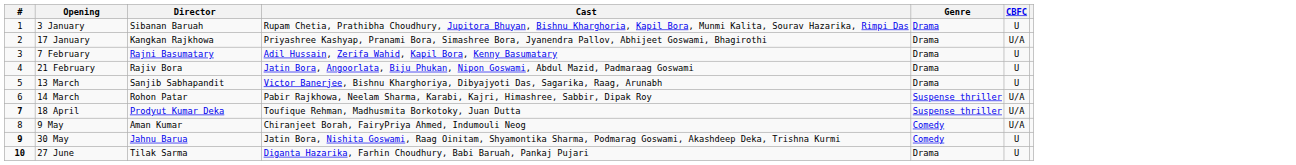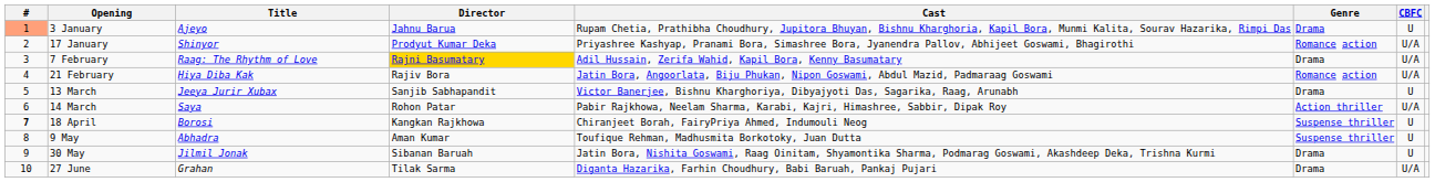+ column: Title | Ajeyo | Shinyor | Raag: The Rhythm of Love | Hiya Diba Kak | Jeeya Jurir Xubax | Saya | Borosi | Abhadra | Jilmil Jonak | Grahan
3 January | #: no background -> lightsalmon background
3 January | Director: Sibanan Baruah -> Jahnu Barua
17 January | Director: Kangkan Rajkhowa -> Prodyut Kumar Deka
17 January | Genre: Drama -> Romance action
7 February | Director: no background -> gold background
7 February | CBFC: U -> U/A
21 February | Genre: Drama -> Romance action
21 February | CBFC: U -> U/A
14 March | Genre: Suspense thriller -> Action thriller
18 April | Director: Prodyut Kumar Deka -> Kangkan Rajkhowa
18 April | Cast: Toufique Rehman, Madhusmita Borkotoky, Juan Dutta -> Chiranjeet Borah, FairyPriya Ahmed, Indumouli Neog
18 April | CBFC: U/A -> U
9 May | Cast: Chiranjeet Borah, FairyPriya Ahmed, Indumouli Neog -> Toufique Rehman, Madhusmita Borkotoky, Juan Dutta
9 May | Genre: Comedy -> Suspense thriller
9 May | CBFC: U/A -> U
30 May | #: bold -> normal
30 May | Director: Jahnu Barua -> Sibanan Baruah
30 May | Genre: Comedy -> Drama
27 June | #: bold -> normal
27 June | CBFC: U -> U/A
